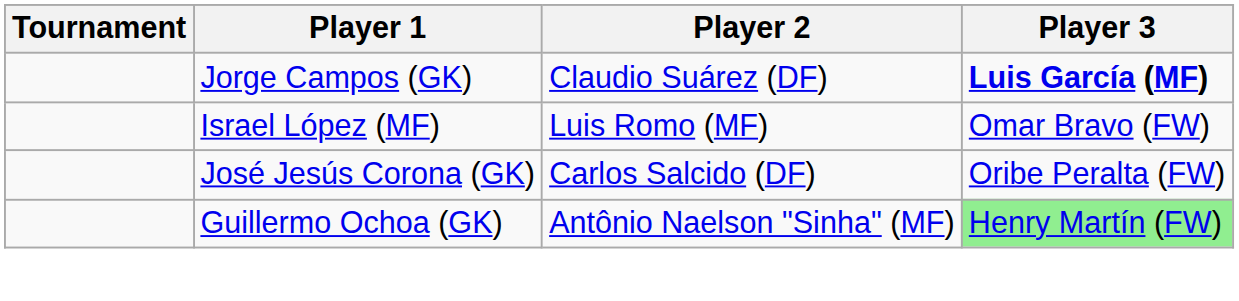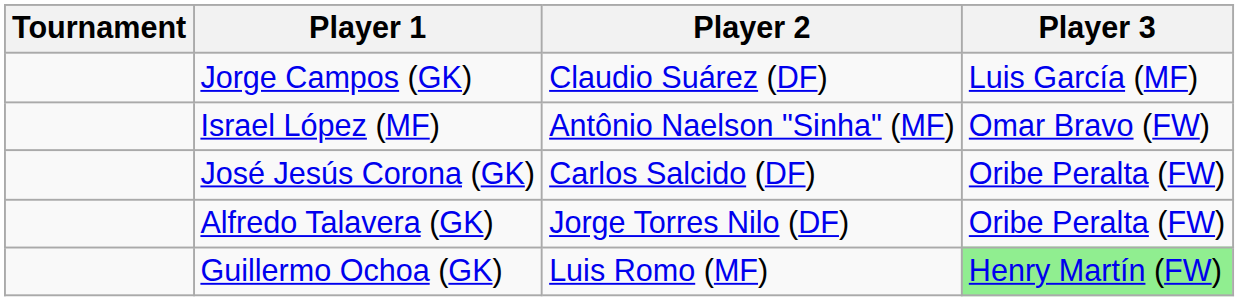Jorge Campos (GK) | Player 3: bold -> normal
Israel López (MF) | Player 2: Luis Romo (MF) -> Antônio Naelson "Sinha" (MF)
+ row: Alfredo Talavera (GK) | Jorge Torres Nilo (DF) | Oribe Peralta (FW)
Guillermo Ochoa (GK) | Player 2: Antônio Naelson "Sinha" (MF) -> Luis Romo (MF)
